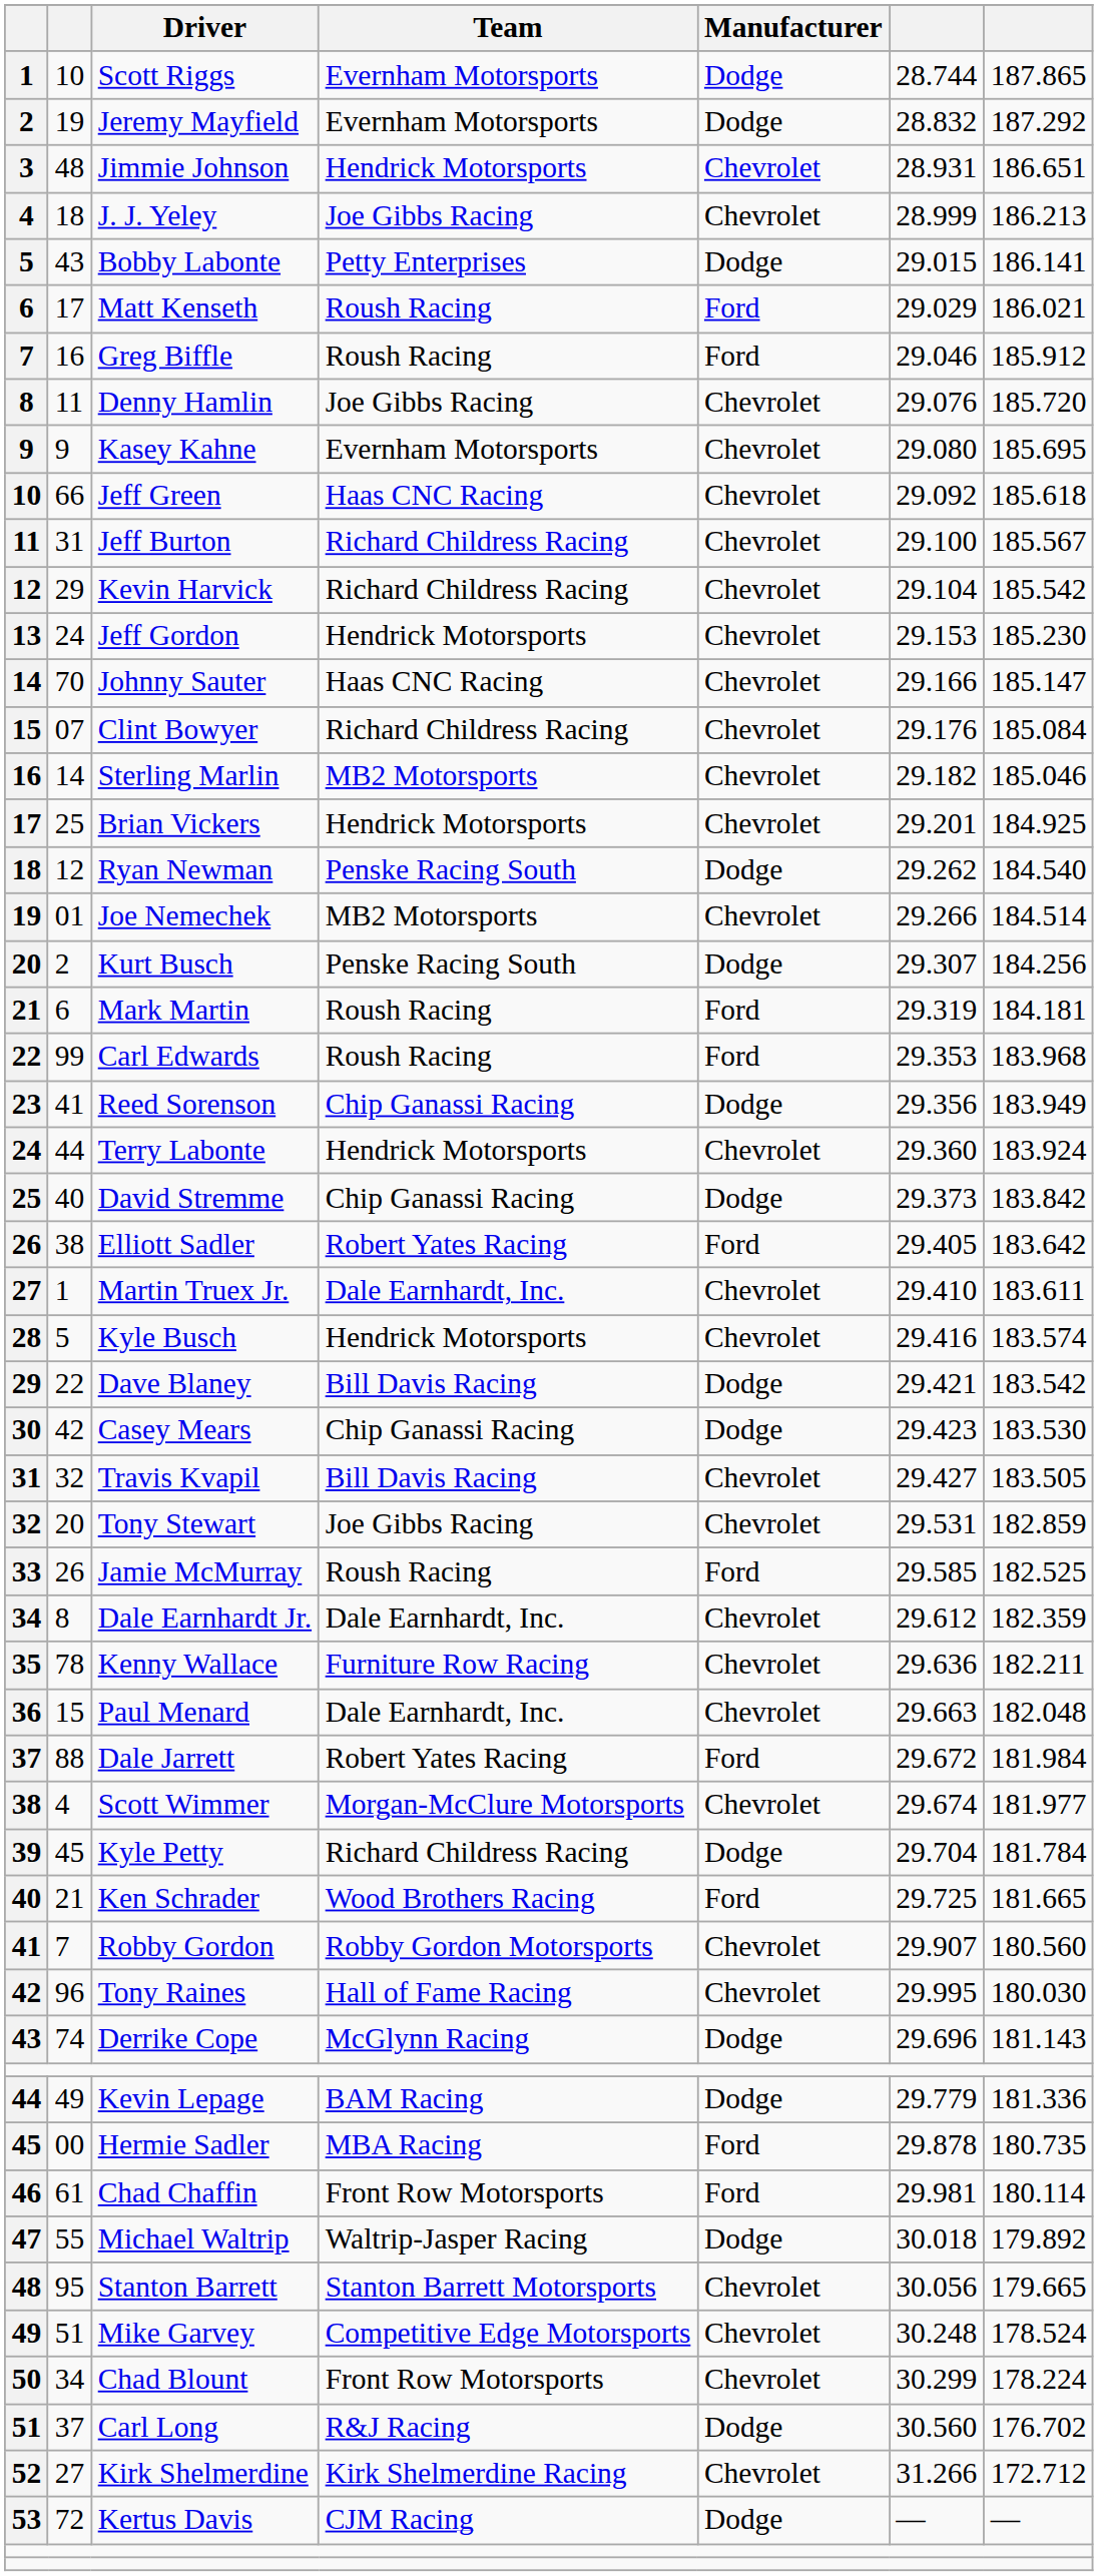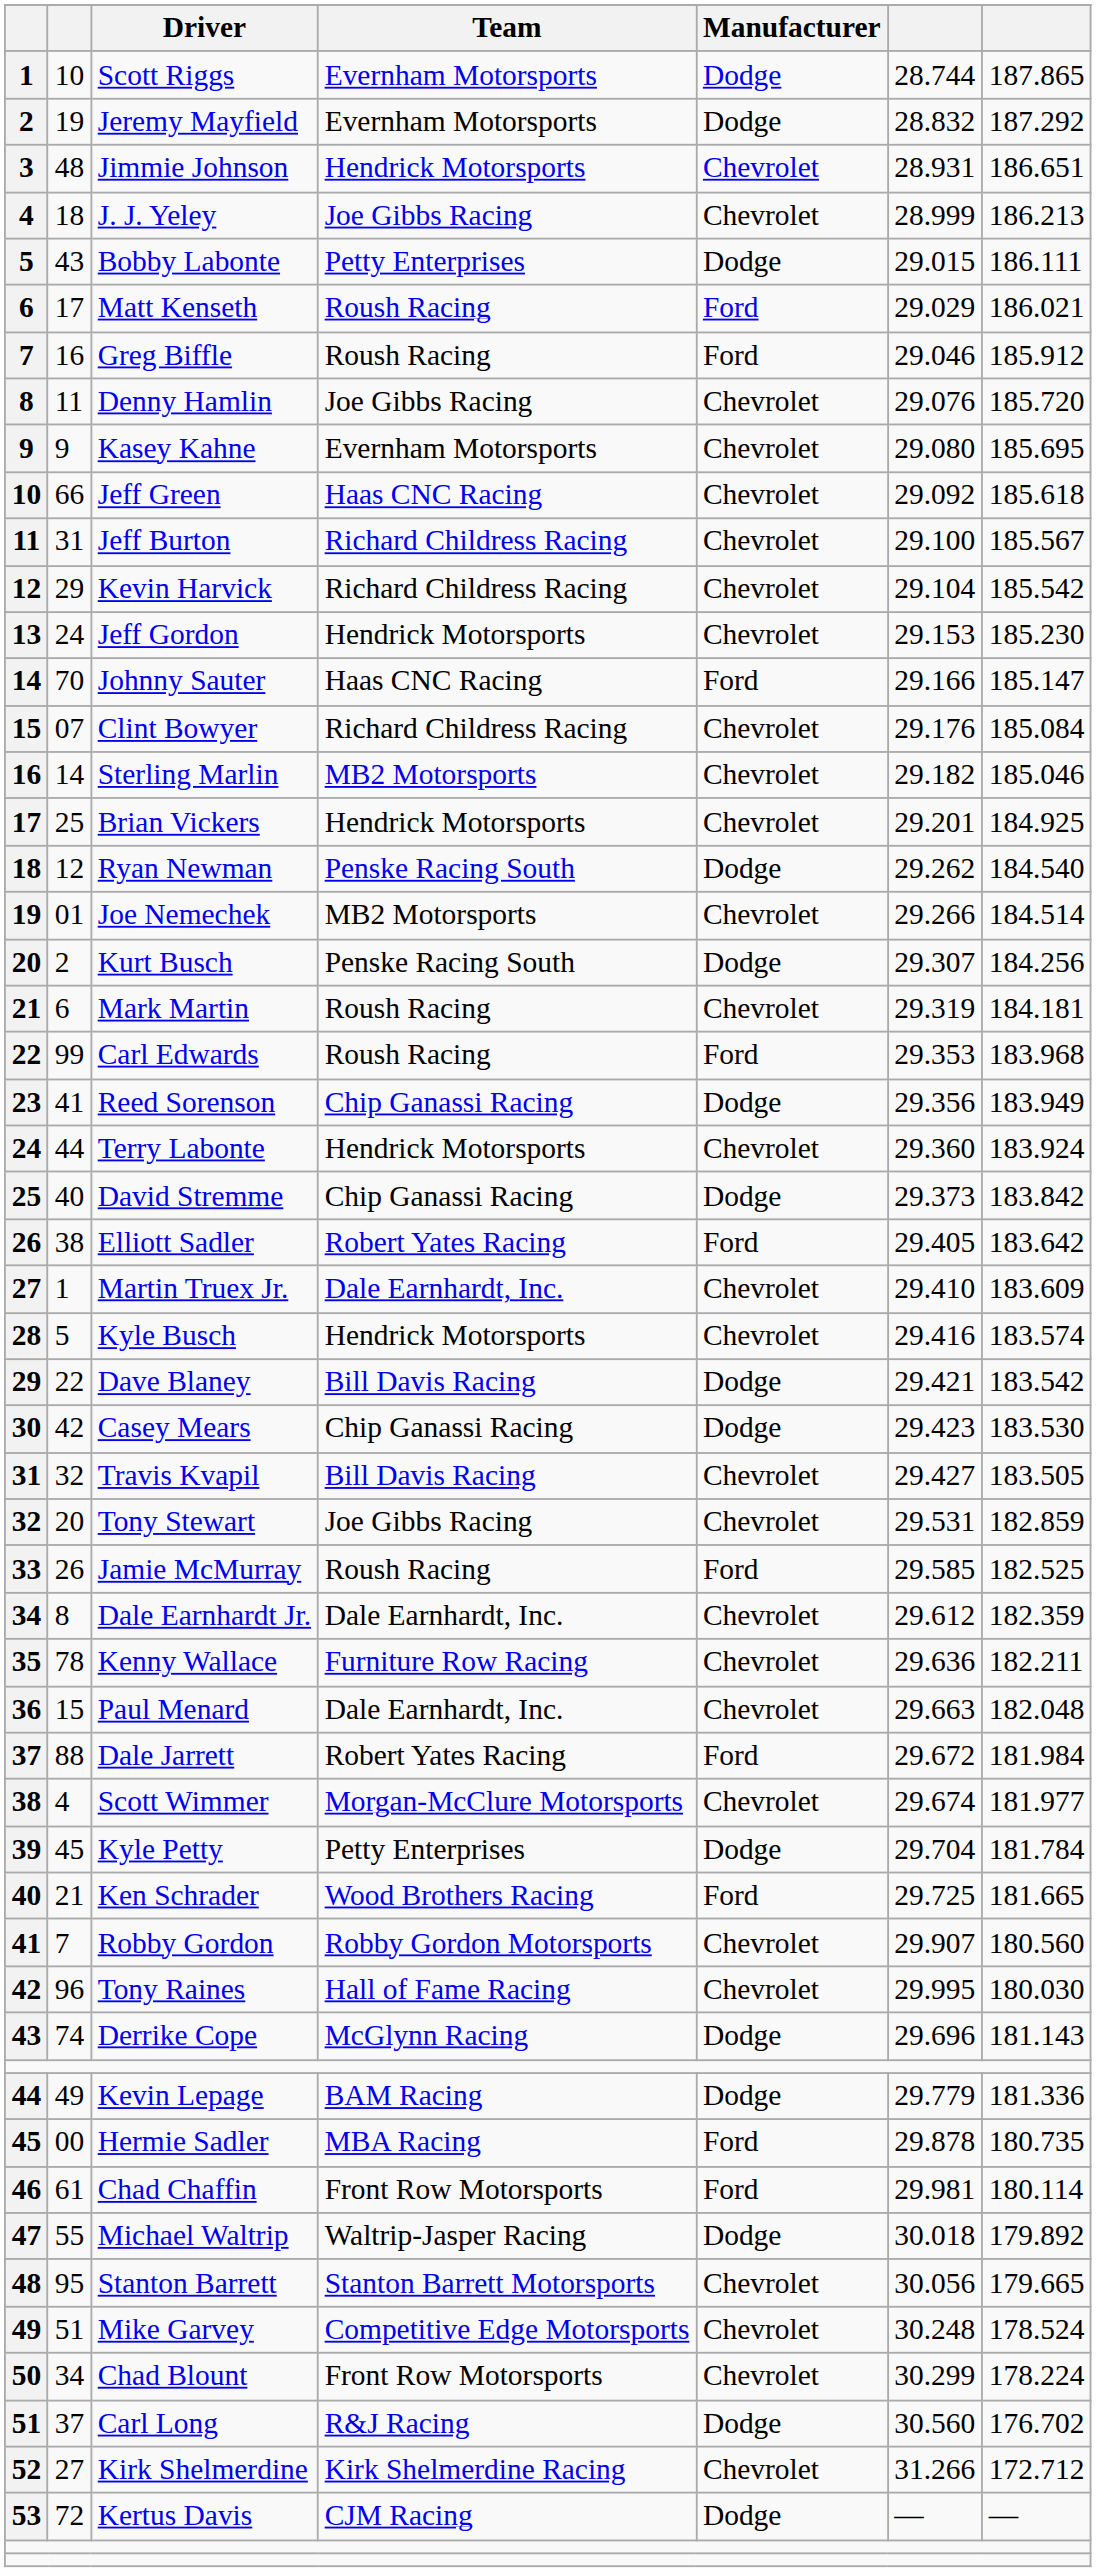Bobby Labonte | column 7: 186.141 -> 186.111
Johnny Sauter | Manufacturer: Chevrolet -> Ford
Mark Martin | Manufacturer: Ford -> Chevrolet
Martin Truex Jr. | column 7: 183.611 -> 183.609
Kyle Petty | Team: Richard Childress Racing -> Petty Enterprises
